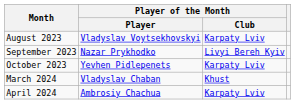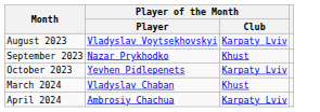September 2023 | Player of the Month / Club: Livyi Bereh Kyiv -> Khust
